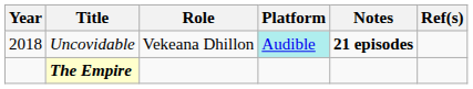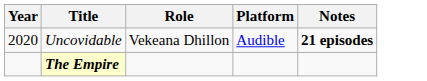- column: Ref(s)
Uncovidable | Year: 2018 -> 2020
Uncovidable | Platform: paleturquoise background -> no background
